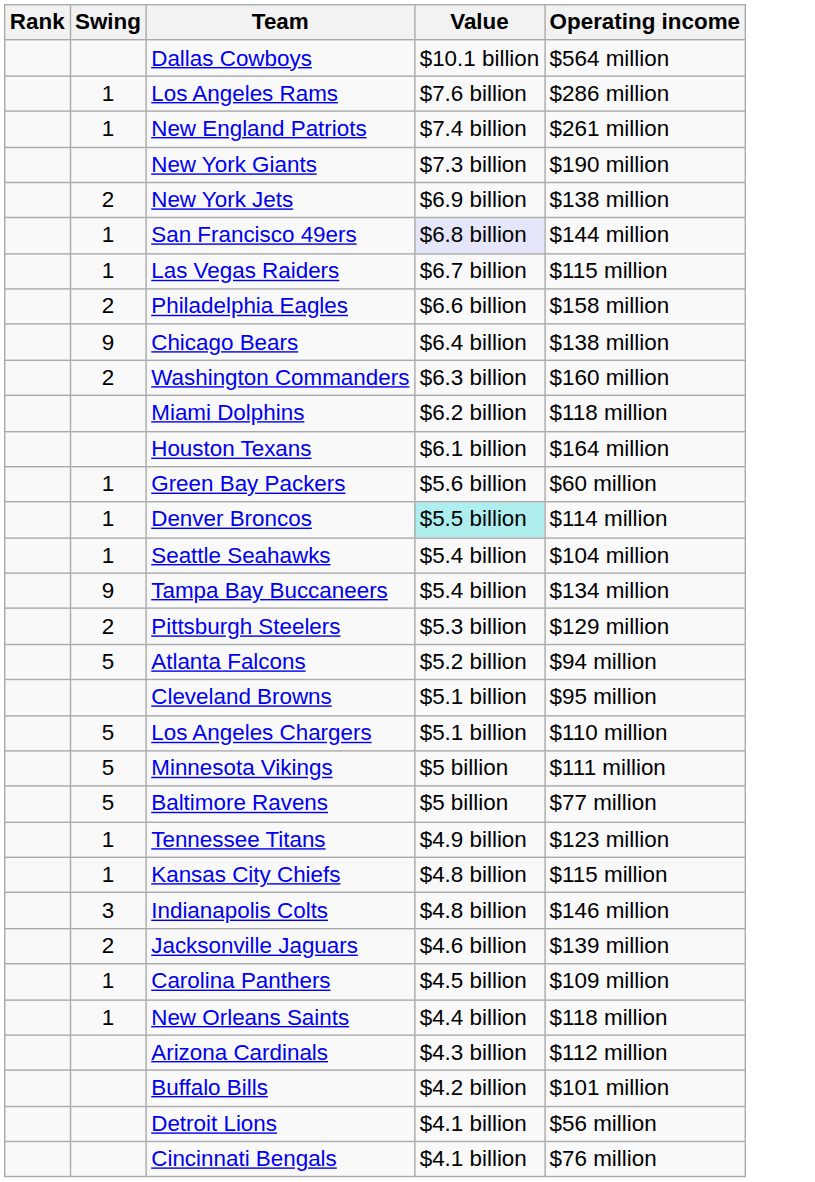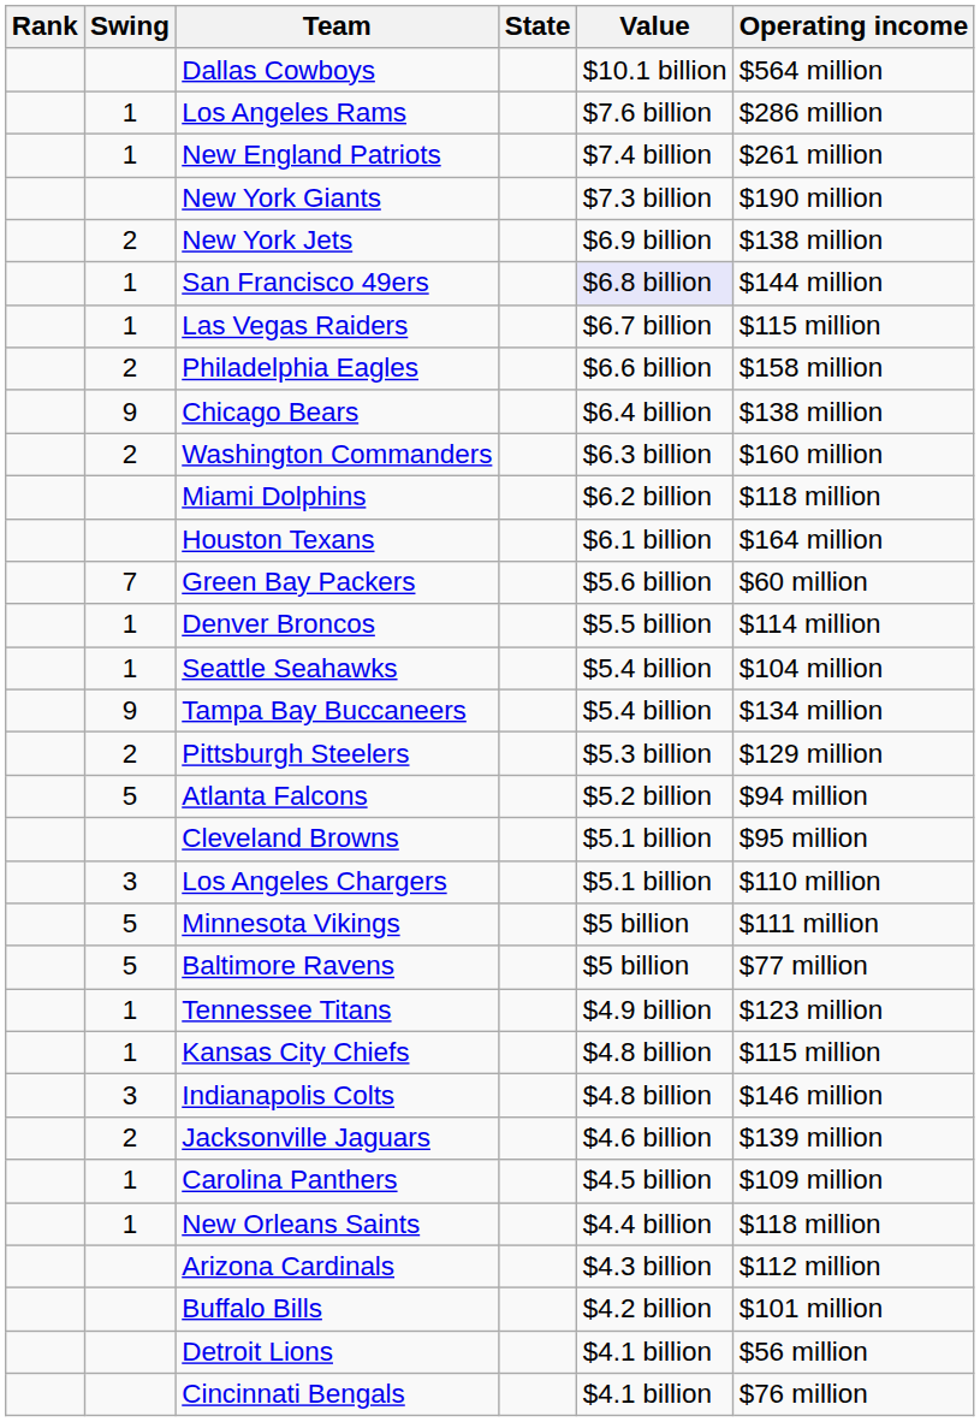+ column: State
Green Bay Packers | Swing: 1 -> 7
Denver Broncos | Value: paleturquoise background -> no background
Los Angeles Chargers | Swing: 5 -> 3
